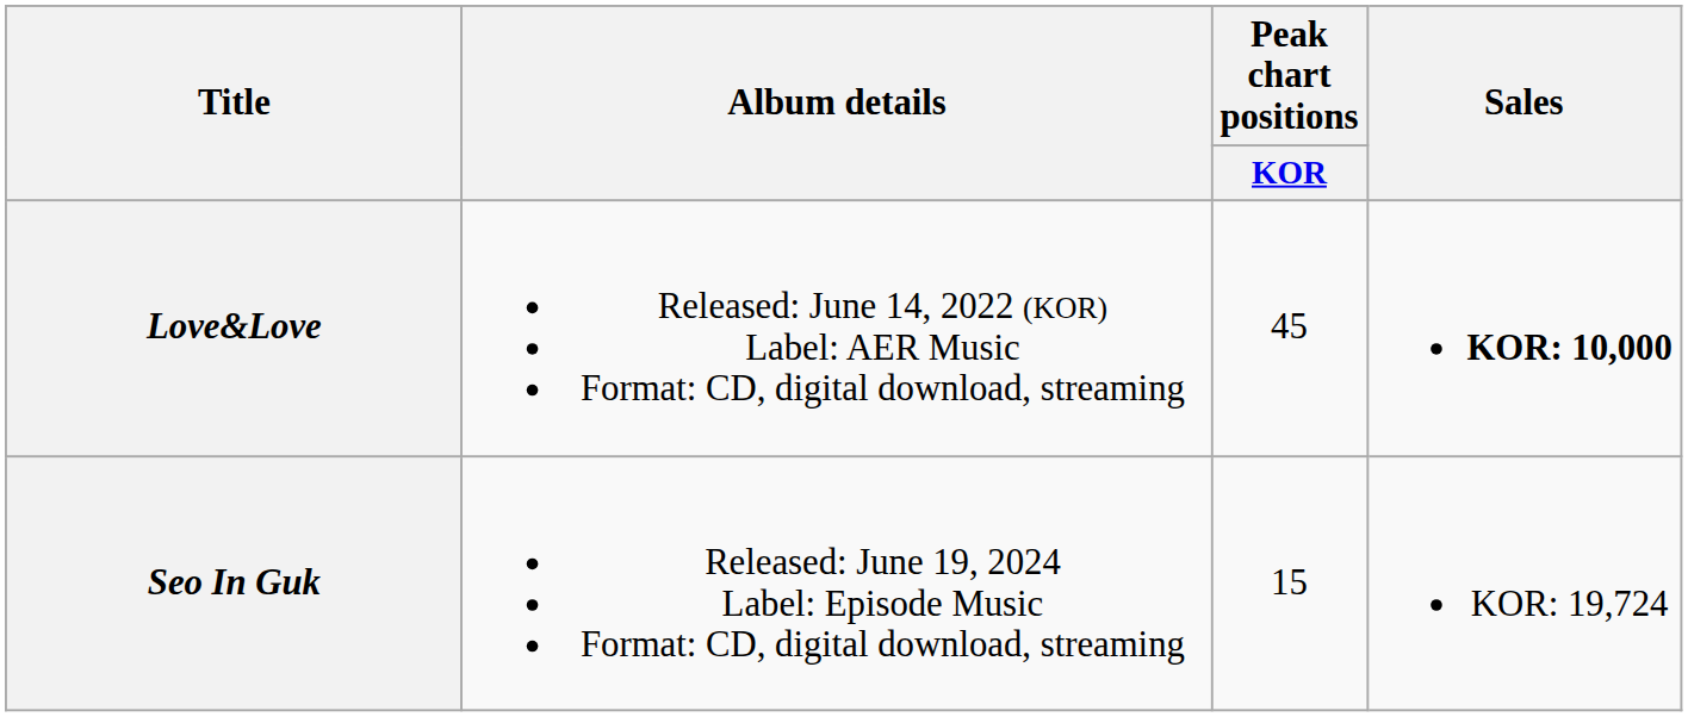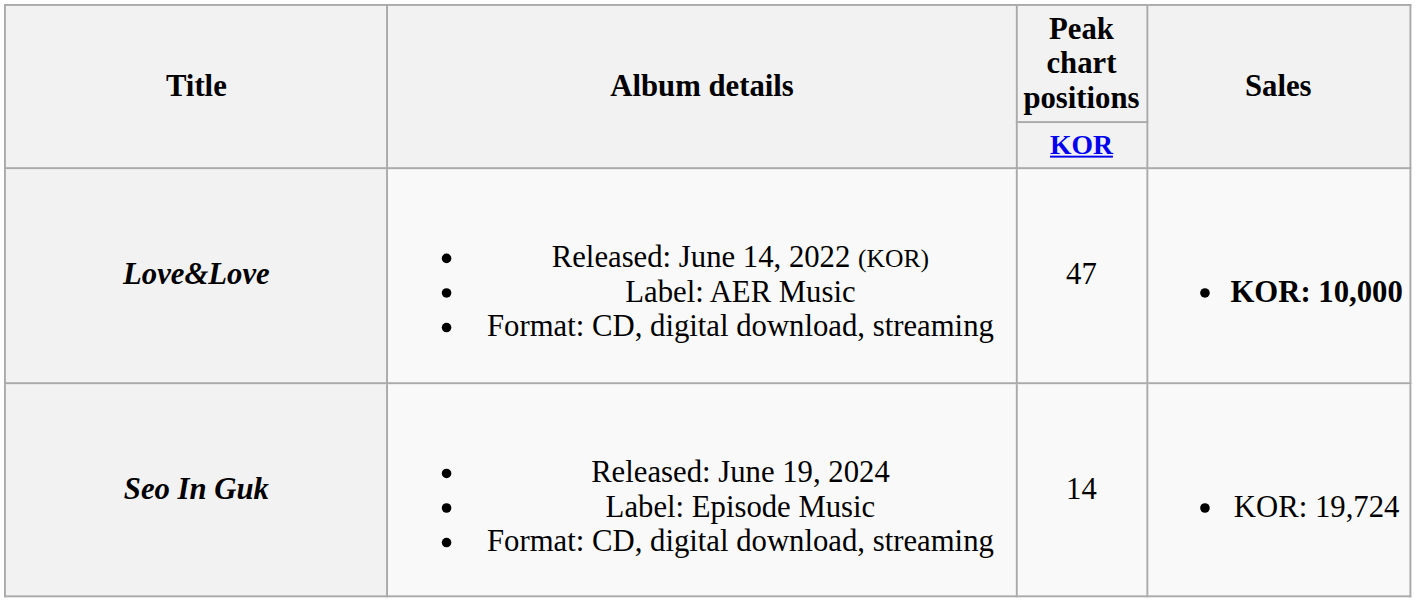Love&Love | Peak chart positions / KOR: 45 -> 47
Seo In Guk | Peak chart positions / KOR: 15 -> 14
